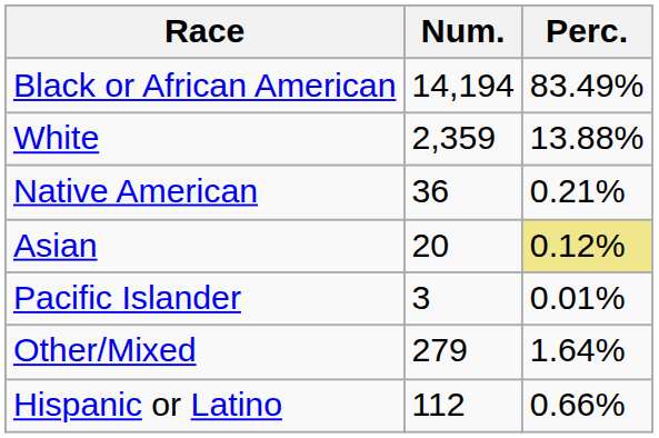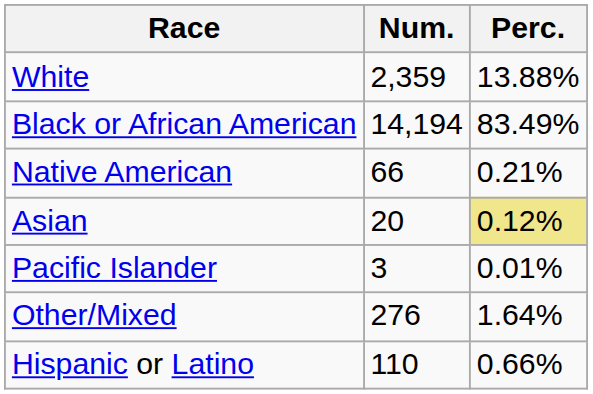rows swapped: White <-> Black or African American
Native American | Num.: 36 -> 66
Other/Mixed | Num.: 279 -> 276
Hispanic or Latino | Num.: 112 -> 110
